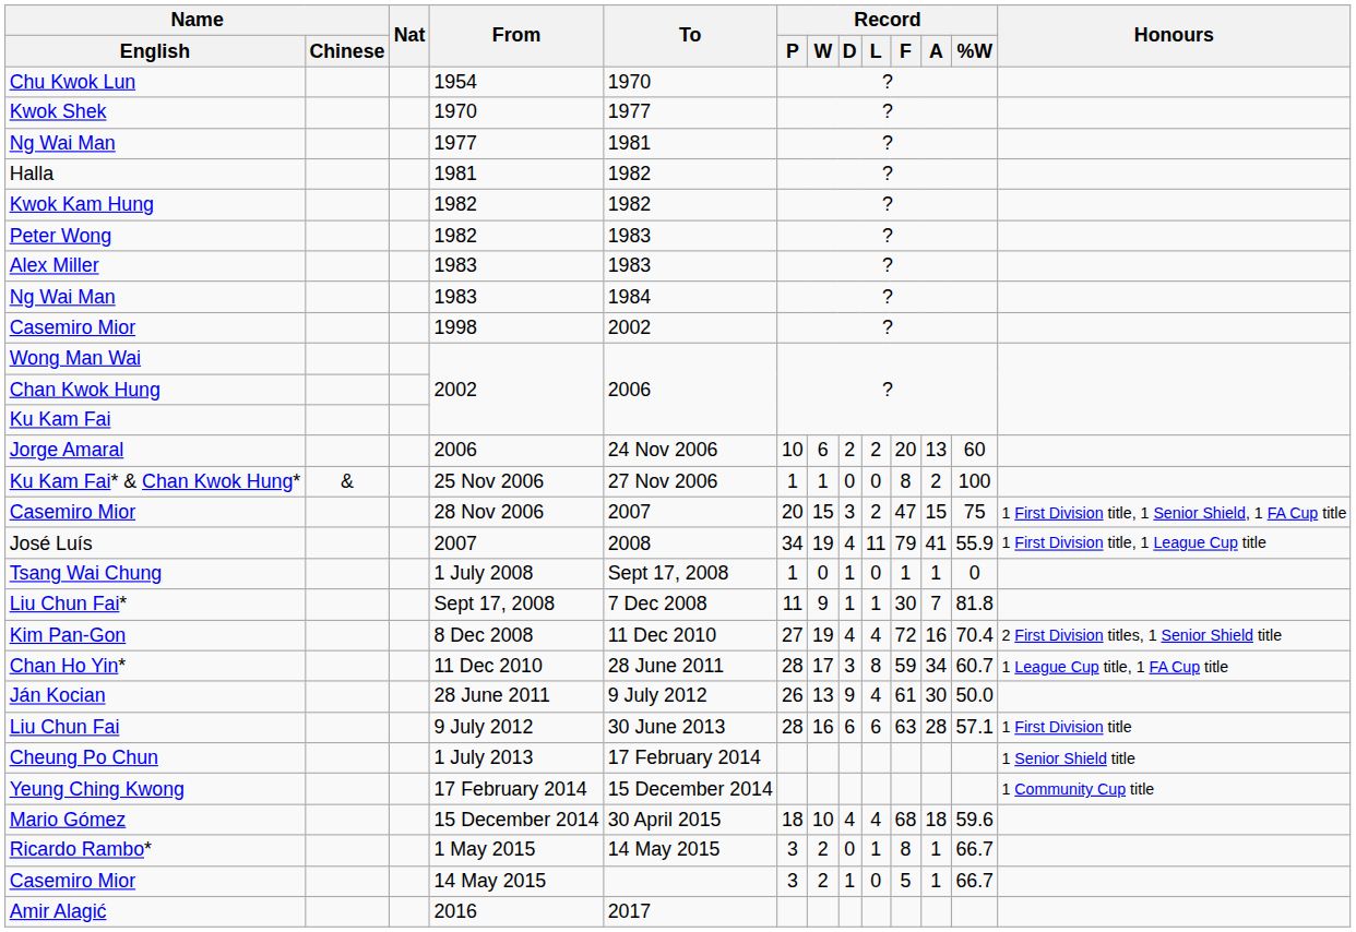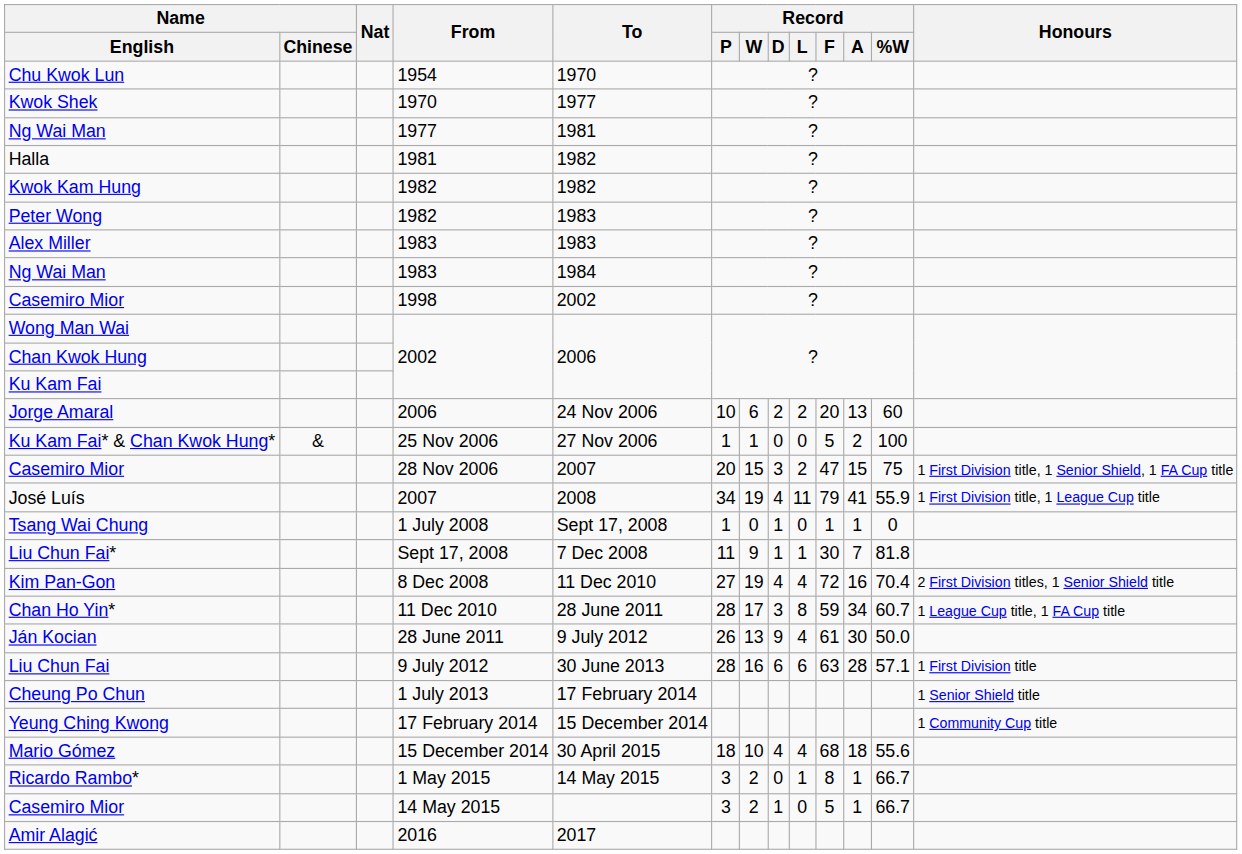Ku Kam Fai* & Chan Kwok Hung* | Record / F: 8 -> 5
Mario Gómez | Record / %W: 59.6 -> 55.6
